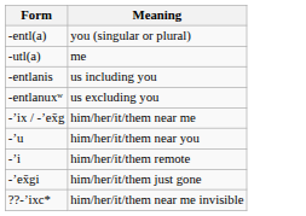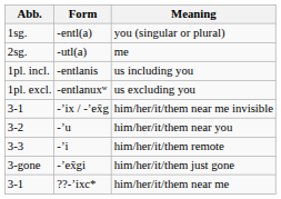+ column: Abb. | 1sg. | 2sg. | 1pl. incl. | 1pl. excl. | 3-1 | 3-2 | 3-3 | 3-gone | 3-1
-ʼix / -ʼex̄g | Meaning: him/her/it/them near me -> him/her/it/them near me invisible
??-ʼixc* | Meaning: him/her/it/them near me invisible -> him/her/it/them near me
